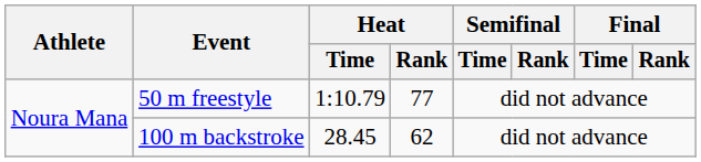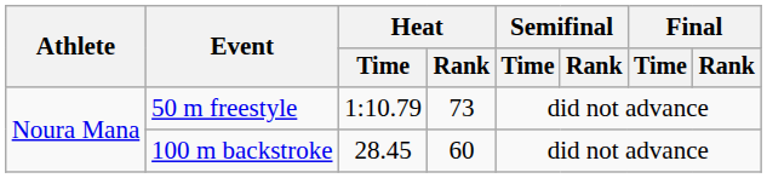50 m freestyle | Heat / Rank: 77 -> 73
100 m backstroke | Heat / Rank: 62 -> 60
